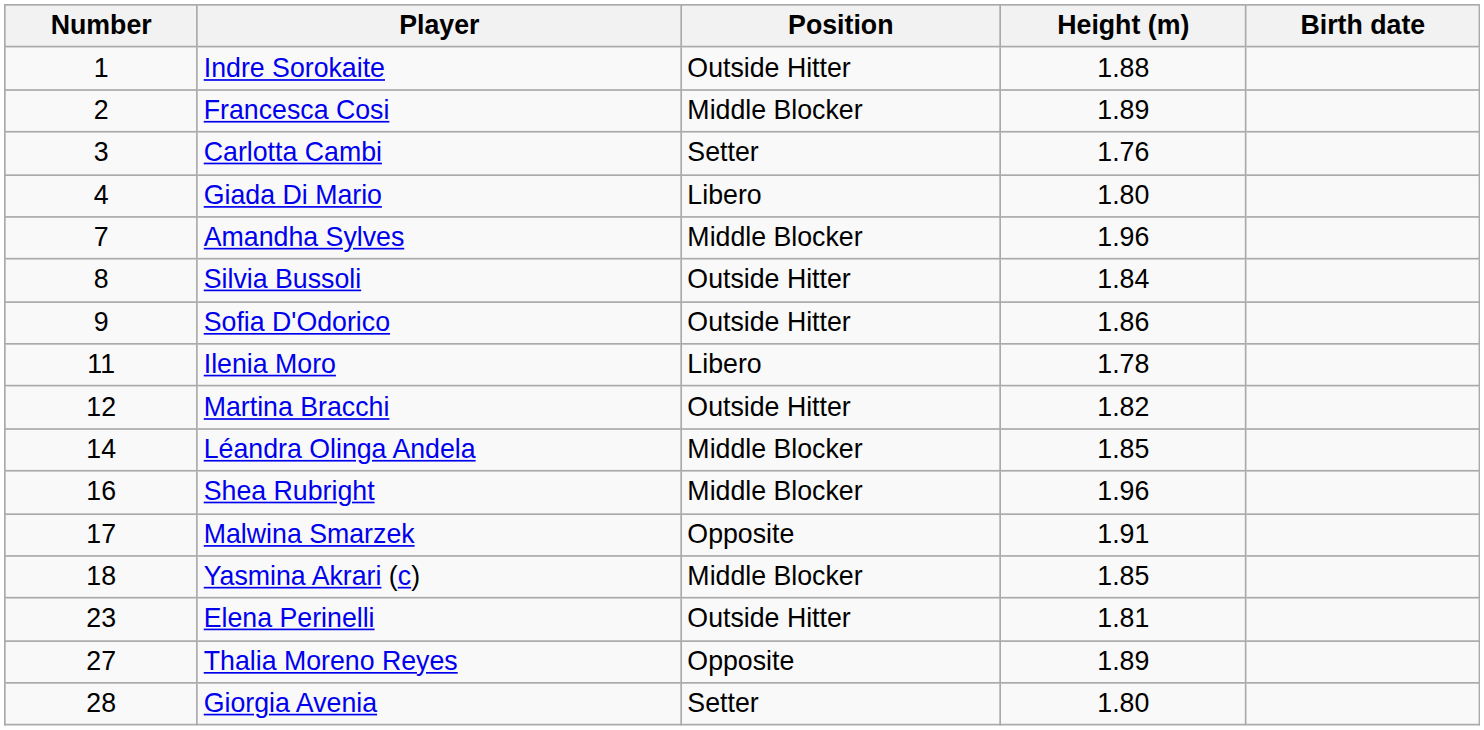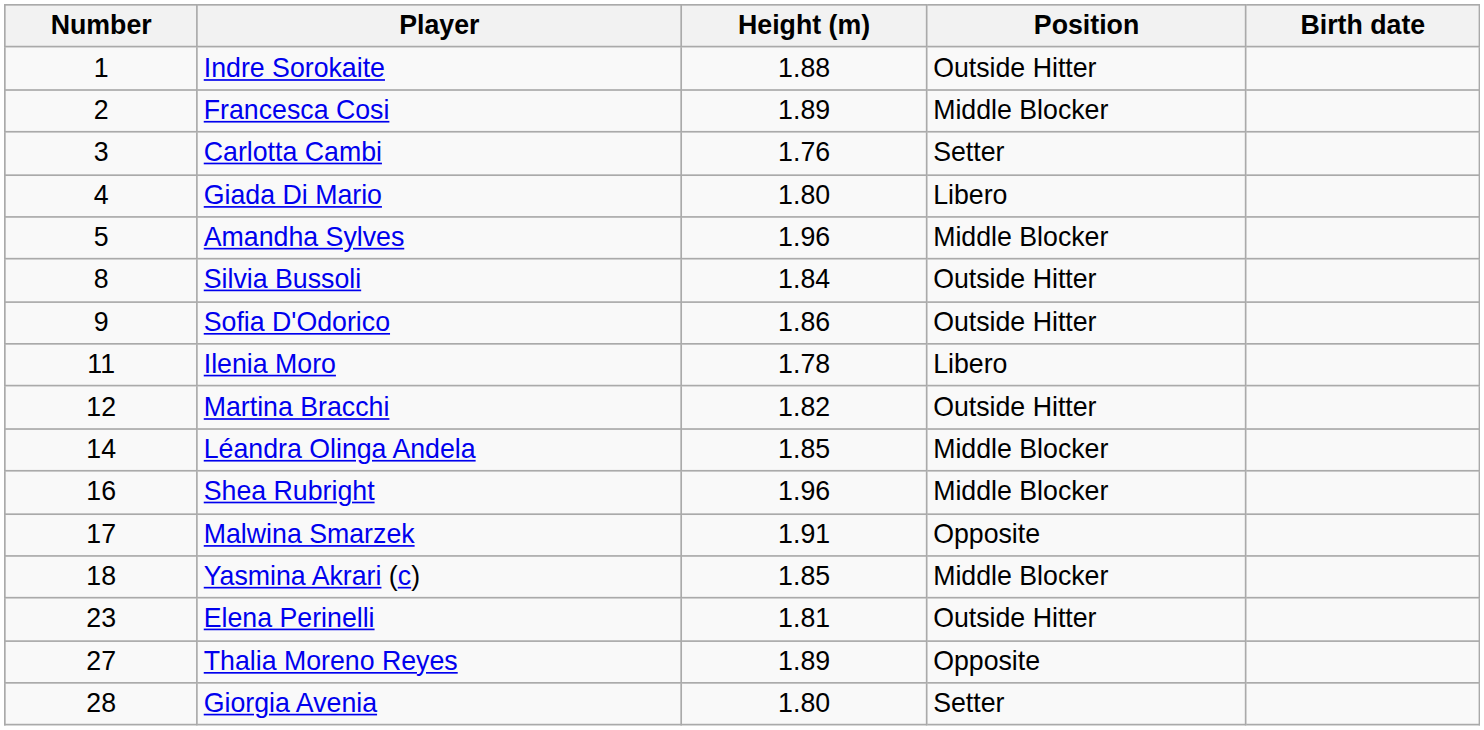columns swapped: Position <-> Height (m)
Amandha Sylves | Number: 7 -> 5
